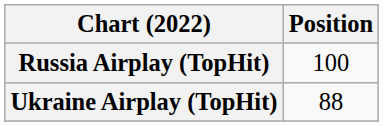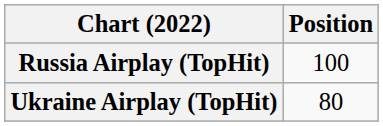Ukraine Airplay (TopHit) | Position: 88 -> 80
